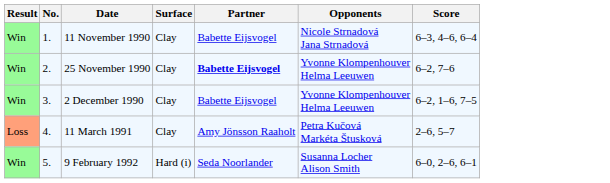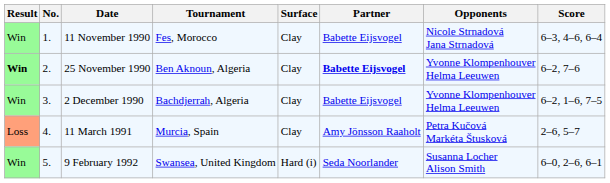+ column: Tournament | Fes, Morocco | Ben Aknoun, Algeria | Bachdjerrah, Algeria | Murcia, Spain | Swansea, United Kingdom
25 November 1990 | Result: normal -> bold
